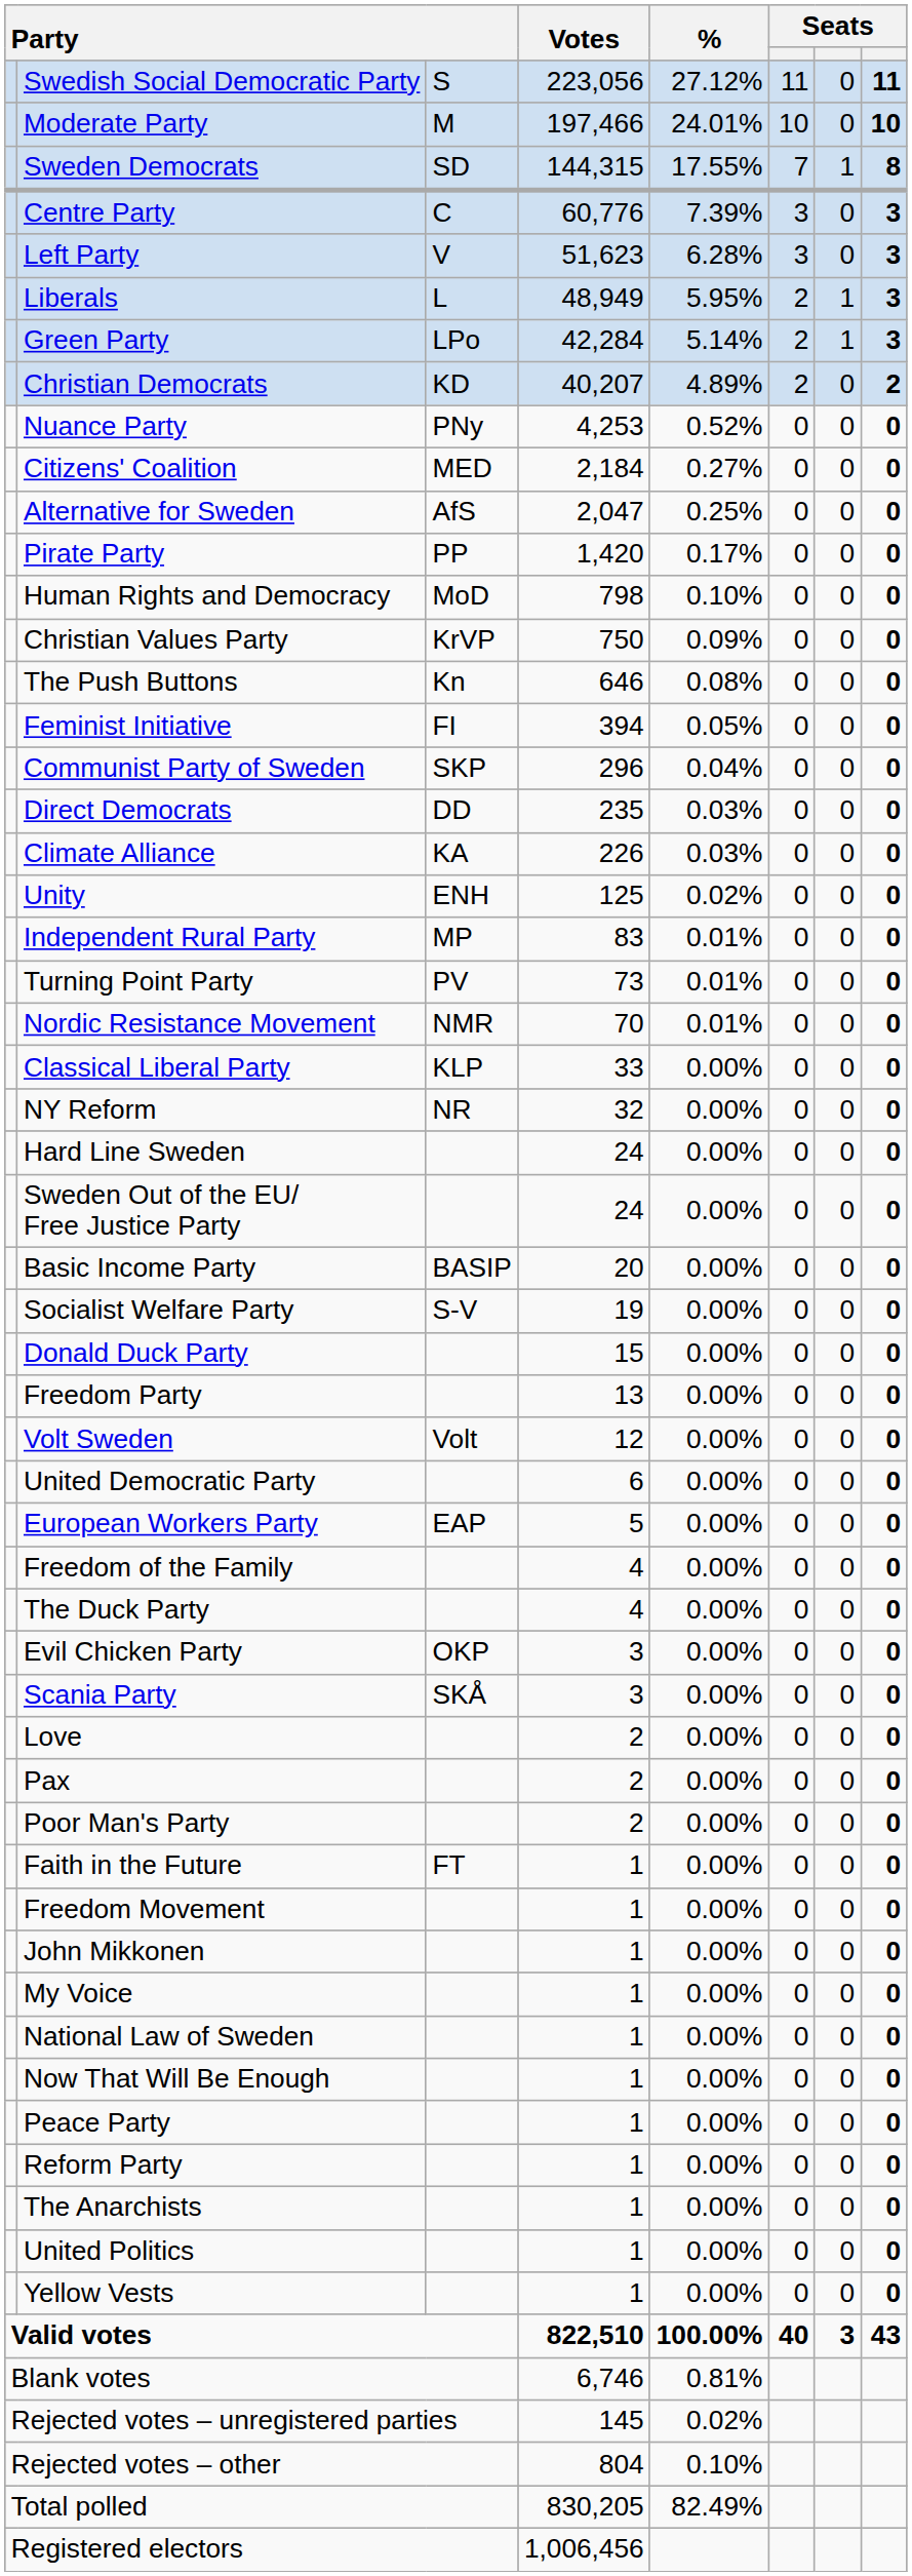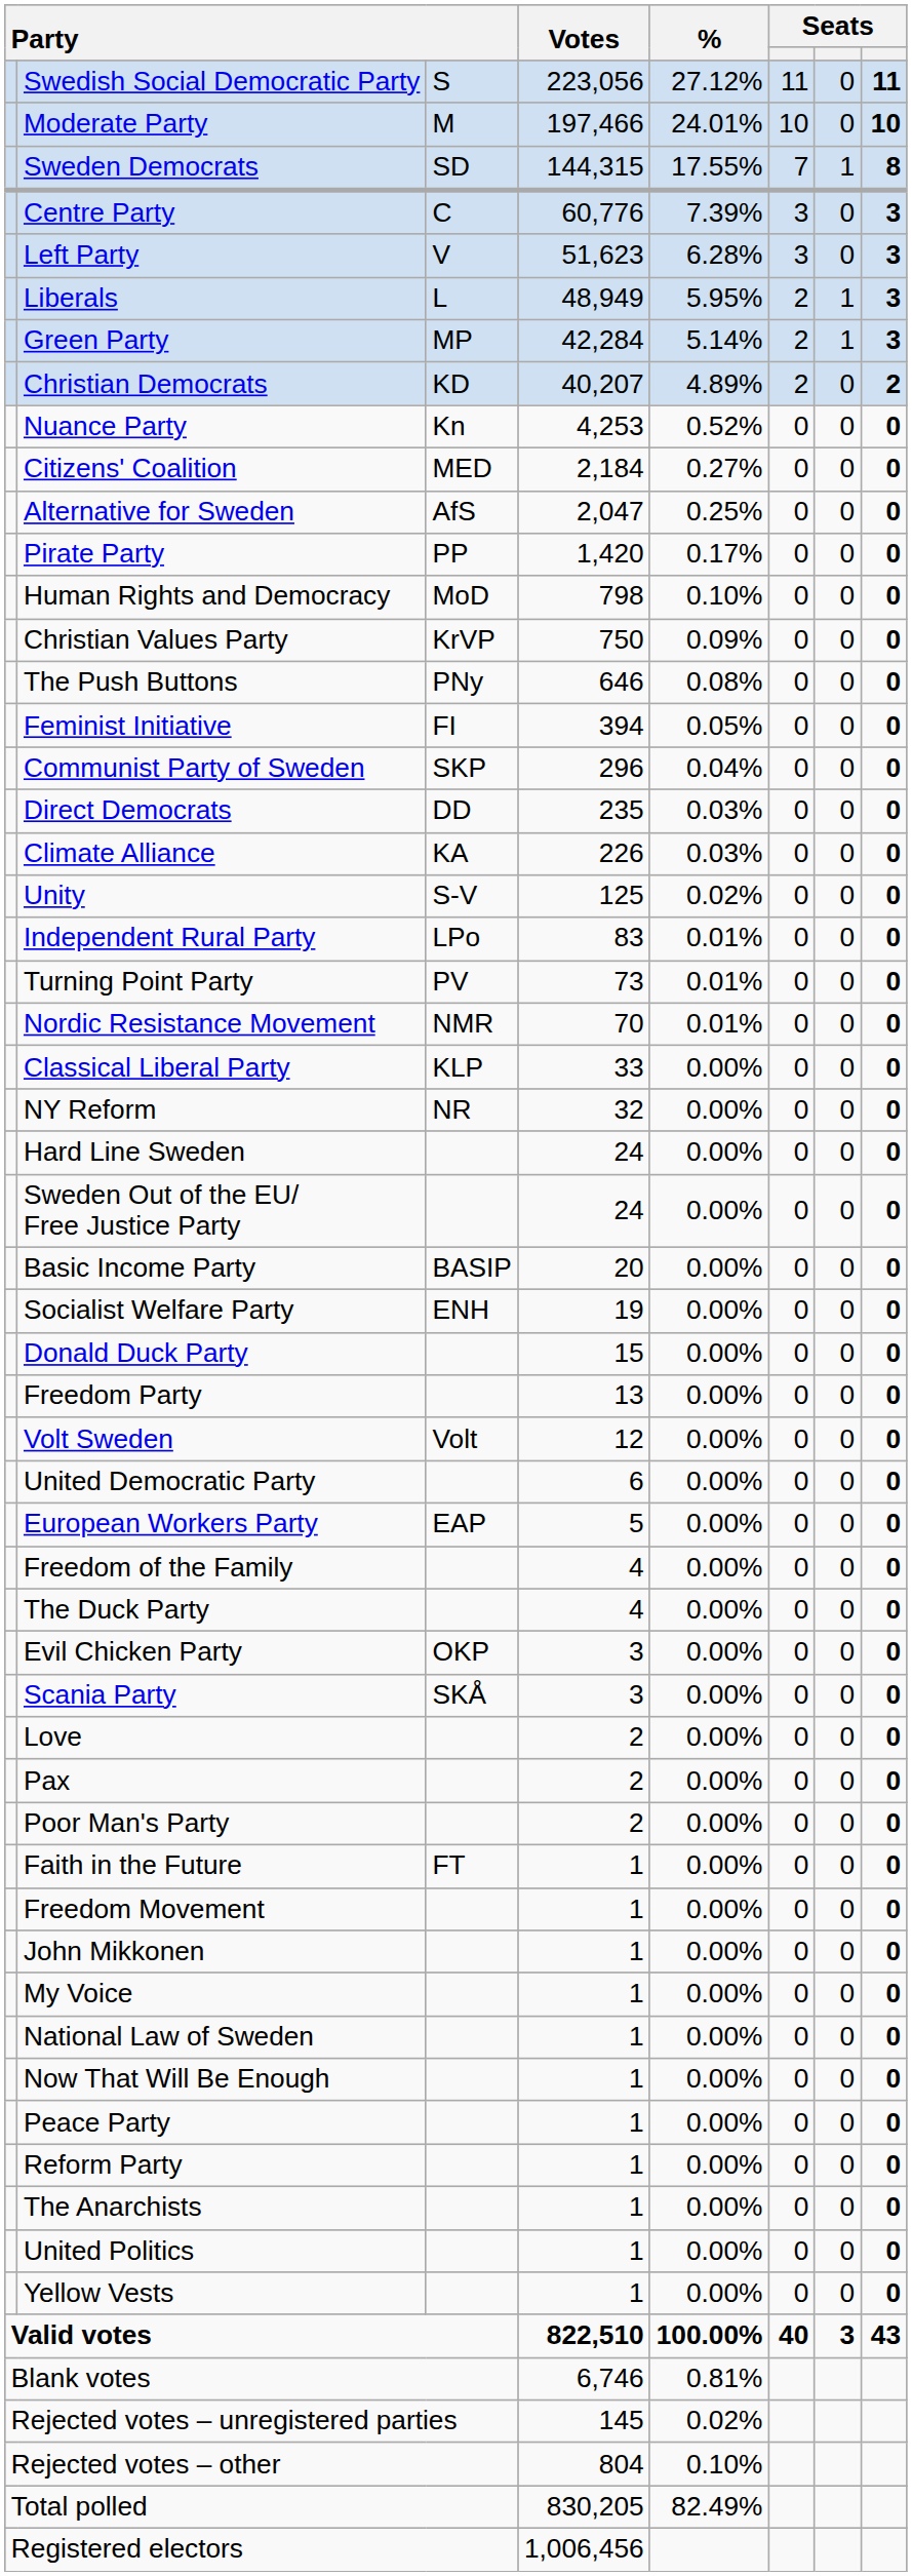Green Party | column 3: LPo -> MP
Nuance Party | column 3: PNy -> Kn
The Push Buttons | column 3: Kn -> PNy
Unity | column 3: ENH -> S-V
Independent Rural Party | column 3: MP -> LPo
Socialist Welfare Party | column 3: S-V -> ENH
